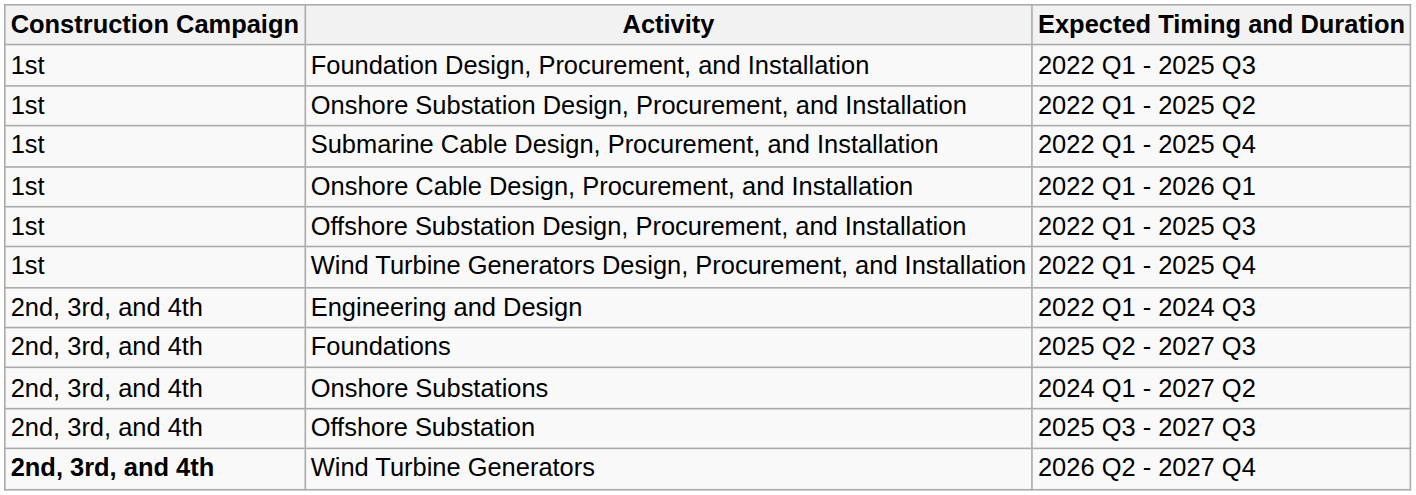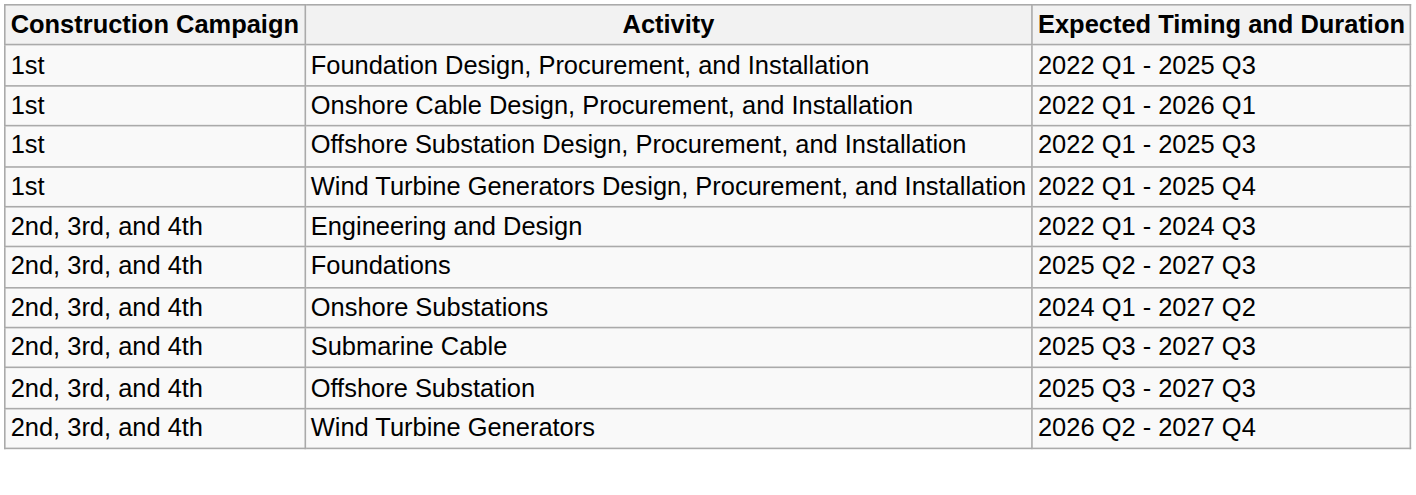- row: 1st | Onshore Substation Design, Procurement, and Installation | 2022 Q1 - 2025 Q2
- row: 1st | Submarine Cable Design, Procurement, and Installation | 2022 Q1 - 2025 Q4
+ row: 2nd, 3rd, and 4th | Submarine Cable | 2025 Q3 - 2027 Q3
Wind Turbine Generators | Construction Campaign: bold -> normal
